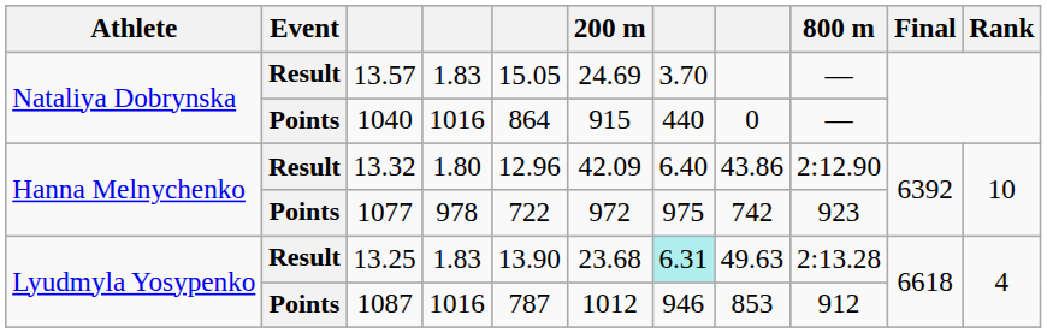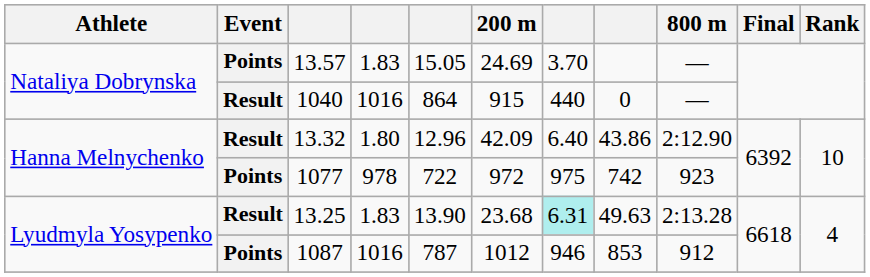13.57 | Event: Result -> Points
1040 | Event: Points -> Result
